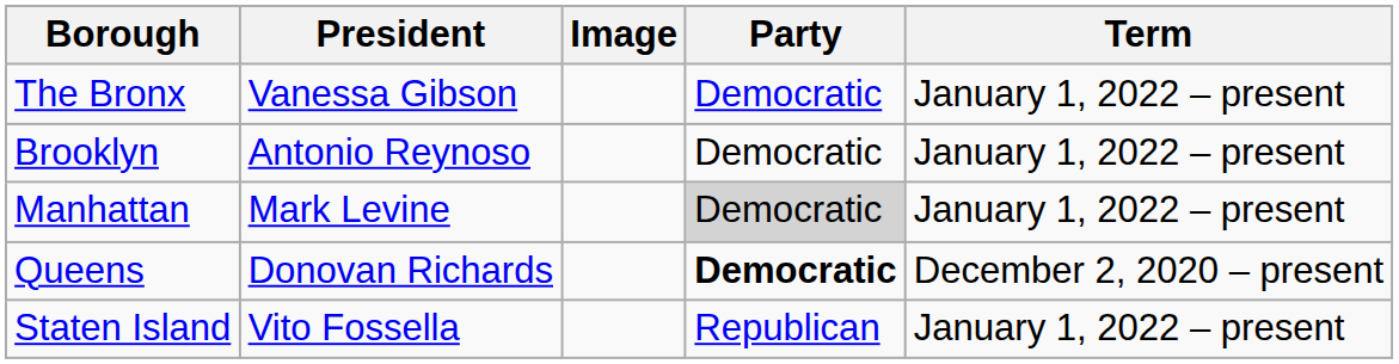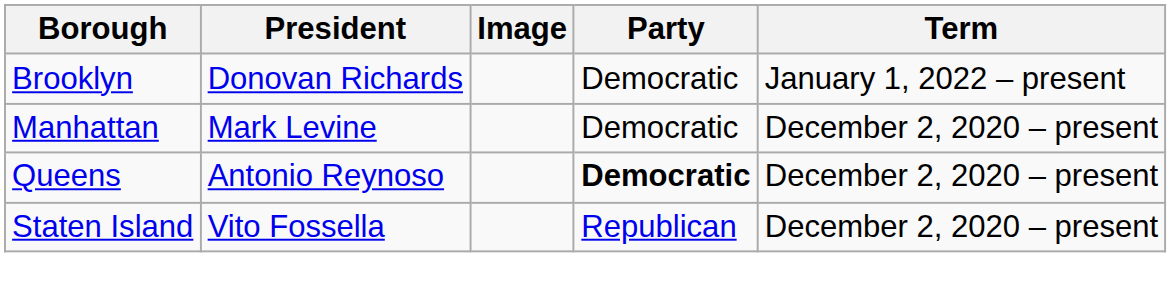- row: The Bronx | Vanessa Gibson | Democratic | January 1, 2022 – present
Brooklyn | President: Antonio Reynoso -> Donovan Richards
Manhattan | Party: lightgrey background -> no background
Manhattan | Term: January 1, 2022 – present -> December 2, 2020 – present
Queens | President: Donovan Richards -> Antonio Reynoso
Staten Island | Term: January 1, 2022 – present -> December 2, 2020 – present
